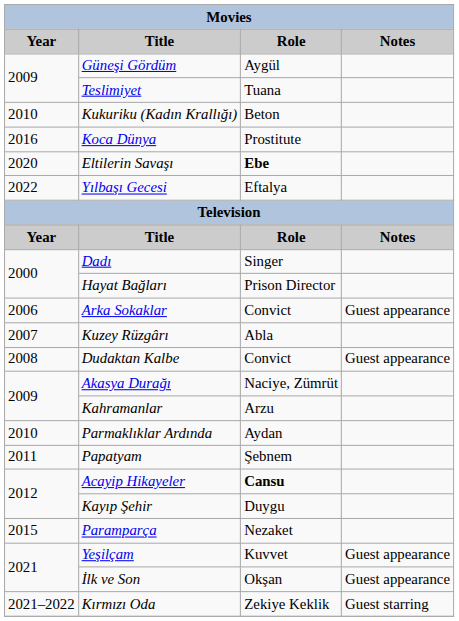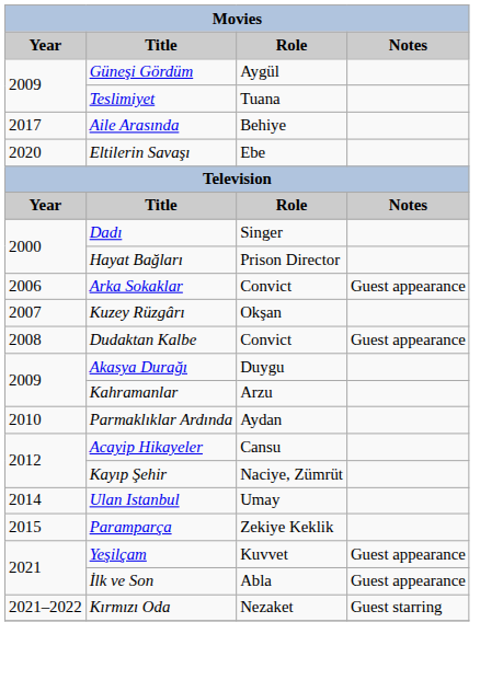- row: 2010 | Kukuriku (Kadın Krallığı) | Beton
- row: 2016 | Koca Dünya | Prostitute
+ row: 2017 | Aile Arasında | Behiye
Eltilerin Savaşı | Role: bold -> normal
- row: 2022 | Yılbaşı Gecesi | Eftalya
Kuzey Rüzgârı | Role: Abla -> Okşan
Akasya Durağı | Role: Naciye, Zümrüt -> Duygu
- row: 2011 | Papatyam | Şebnem
Acayip Hikayeler | Role: bold -> normal
Kayıp Şehir | Role: Duygu -> Naciye, Zümrüt
+ row: 2014 | Ulan Istanbul | Umay
Paramparça | Role: Nezaket -> Zekiye Keklik
İlk ve Son | Role: Okşan -> Abla
Kırmızı Oda | Role: Zekiye Keklik -> Nezaket
